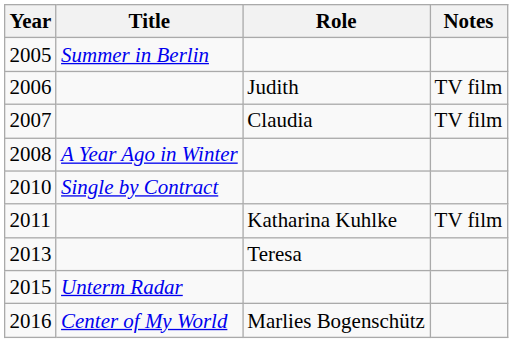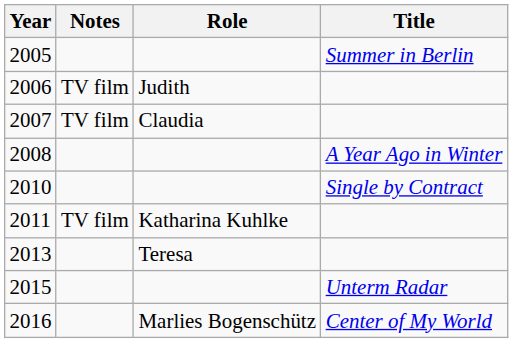columns swapped: Title <-> Notes
